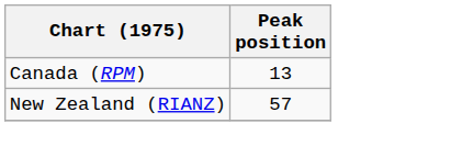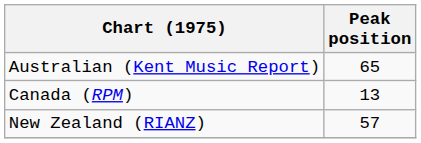+ row: Australian (Kent Music Report) | 65
